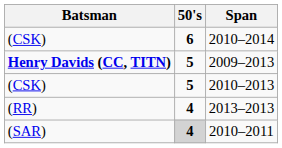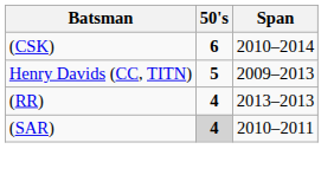2009–2013 | Batsman: bold -> normal
- row: (CSK) | 5 | 2010–2013
